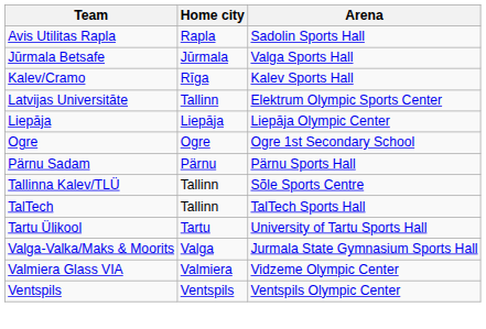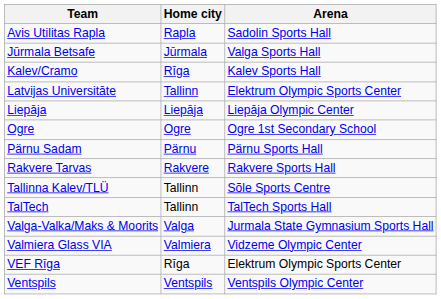+ row: Rakvere Tarvas | Rakvere | Rakvere Sports Hall
- row: Tartu Ülikool | Tartu | University of Tartu Sports Hall
+ row: VEF Rīga | Rīga | Elektrum Olympic Sports Center
